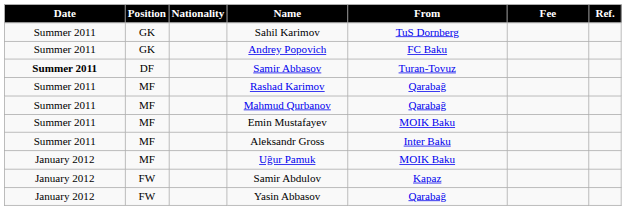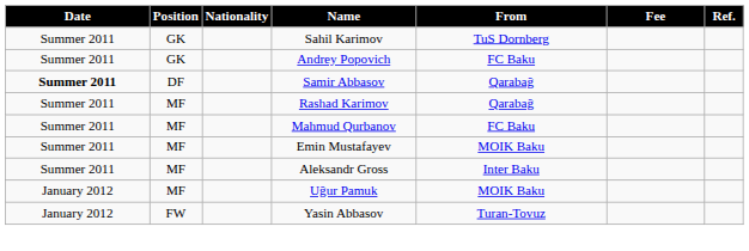Samir Abbasov | From: Turan-Tovuz -> Qarabağ
Mahmud Qurbanov | From: Qarabağ -> FC Baku
- row: January 2012 | FW | Samir Abdulov | Kapaz
Yasin Abbasov | From: Qarabağ -> Turan-Tovuz
